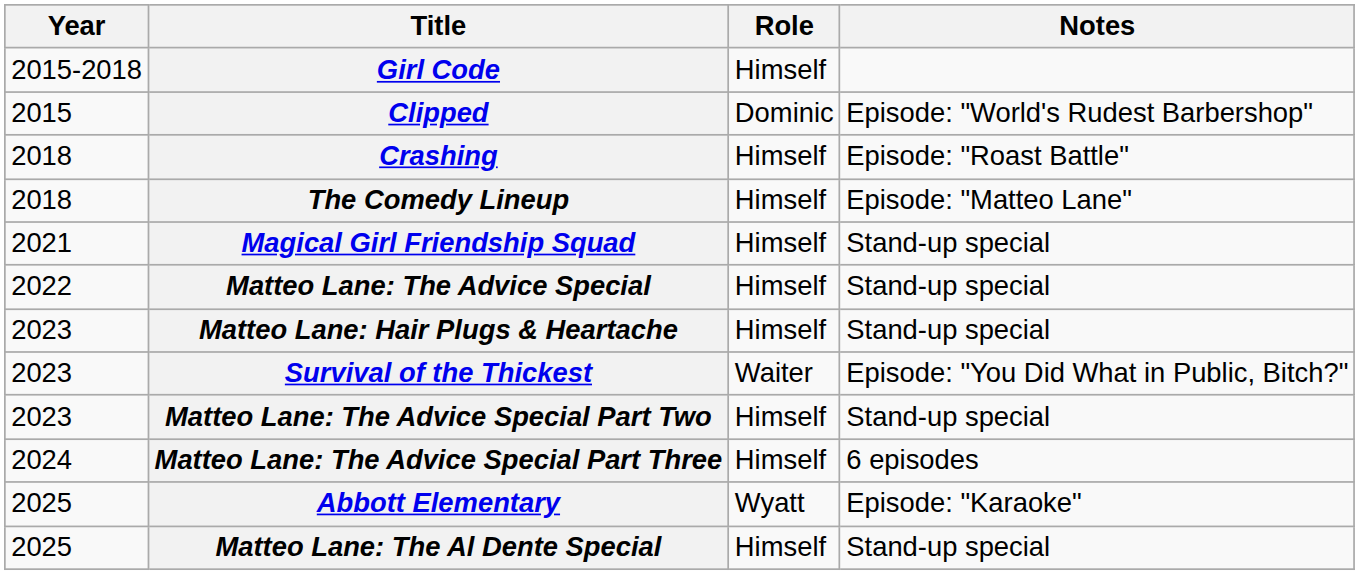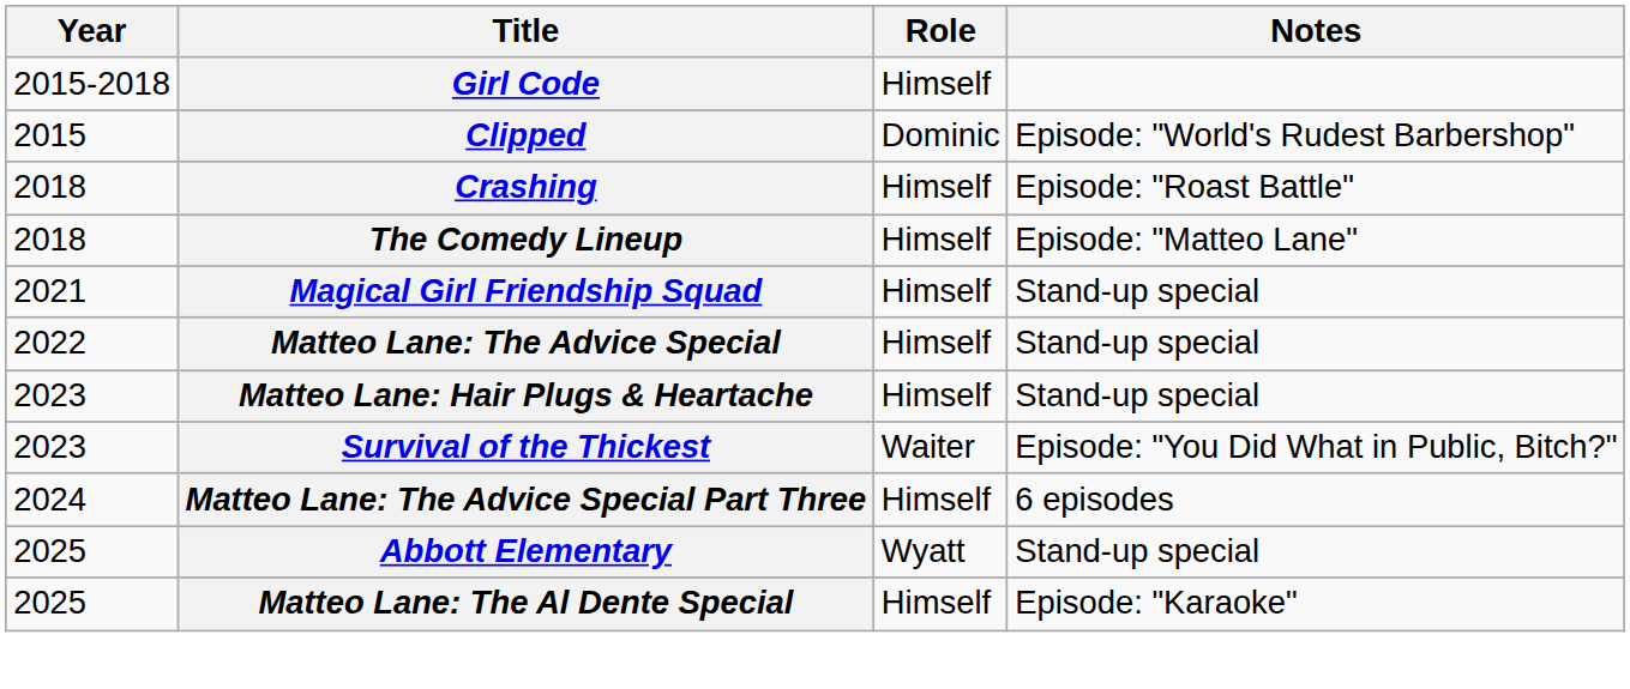- row: 2023 | Matteo Lane: The Advice Special Part Two | Himself | Stand-up special
Abbott Elementary | Notes: Episode: "Karaoke" -> Stand-up special
Matteo Lane: The Al Dente Special | Notes: Stand-up special -> Episode: "Karaoke"
